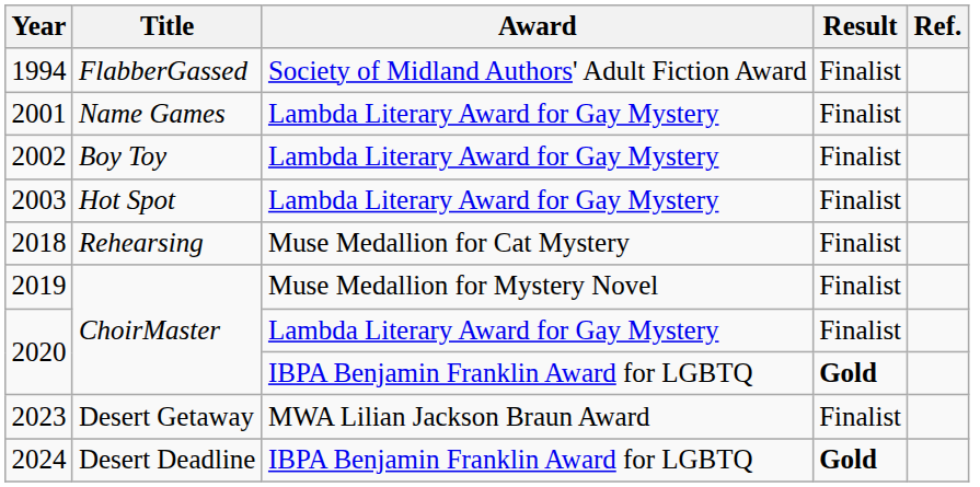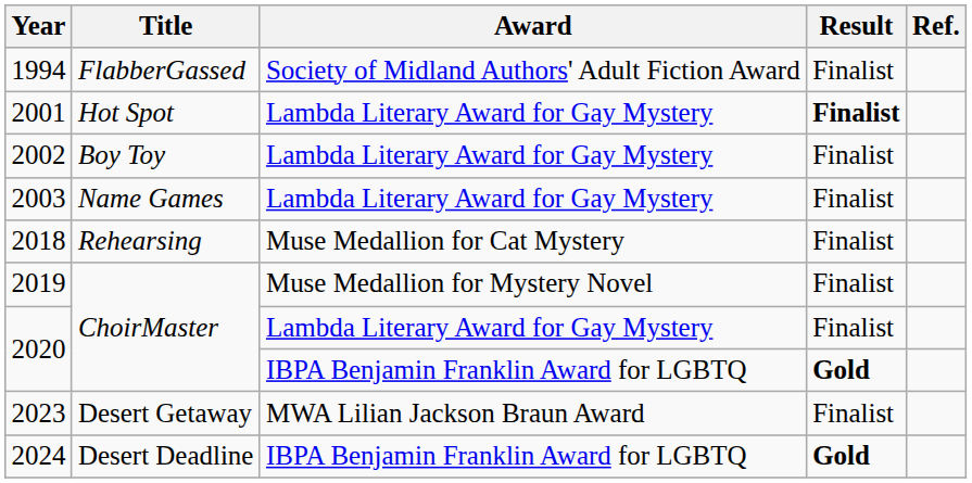2001 | Title: Name Games -> Hot Spot
2001 | Result: normal -> bold
2003 | Title: Hot Spot -> Name Games
